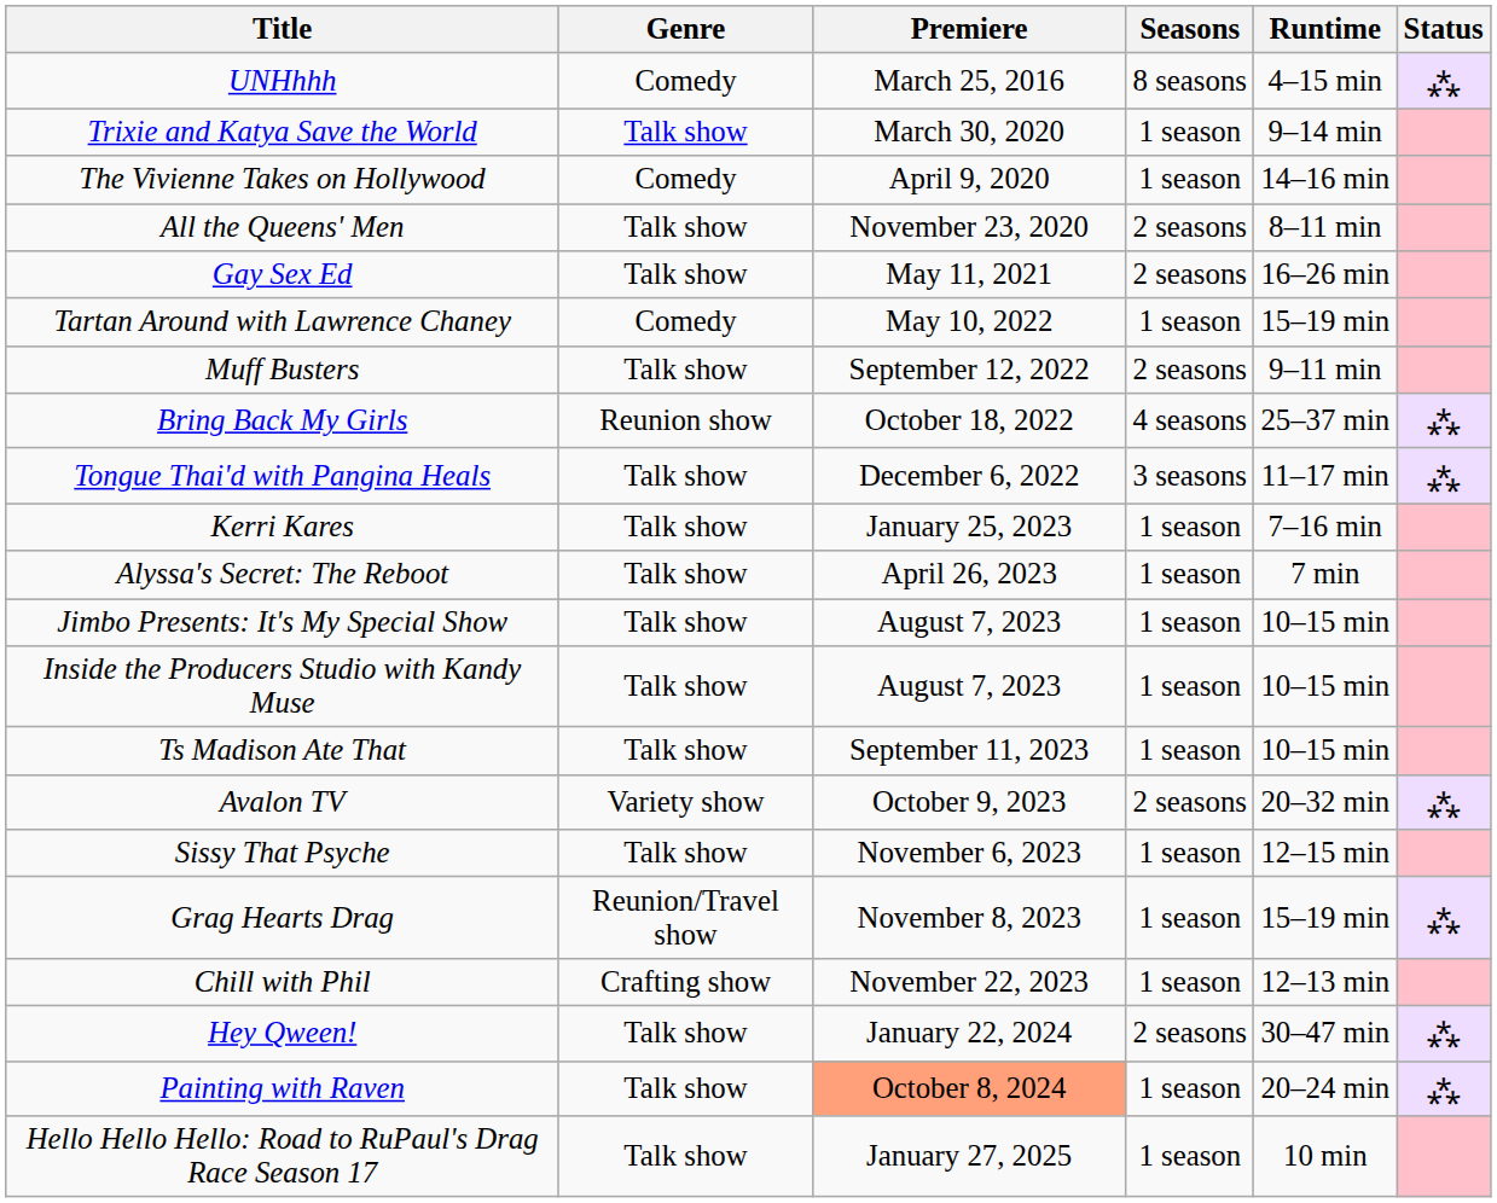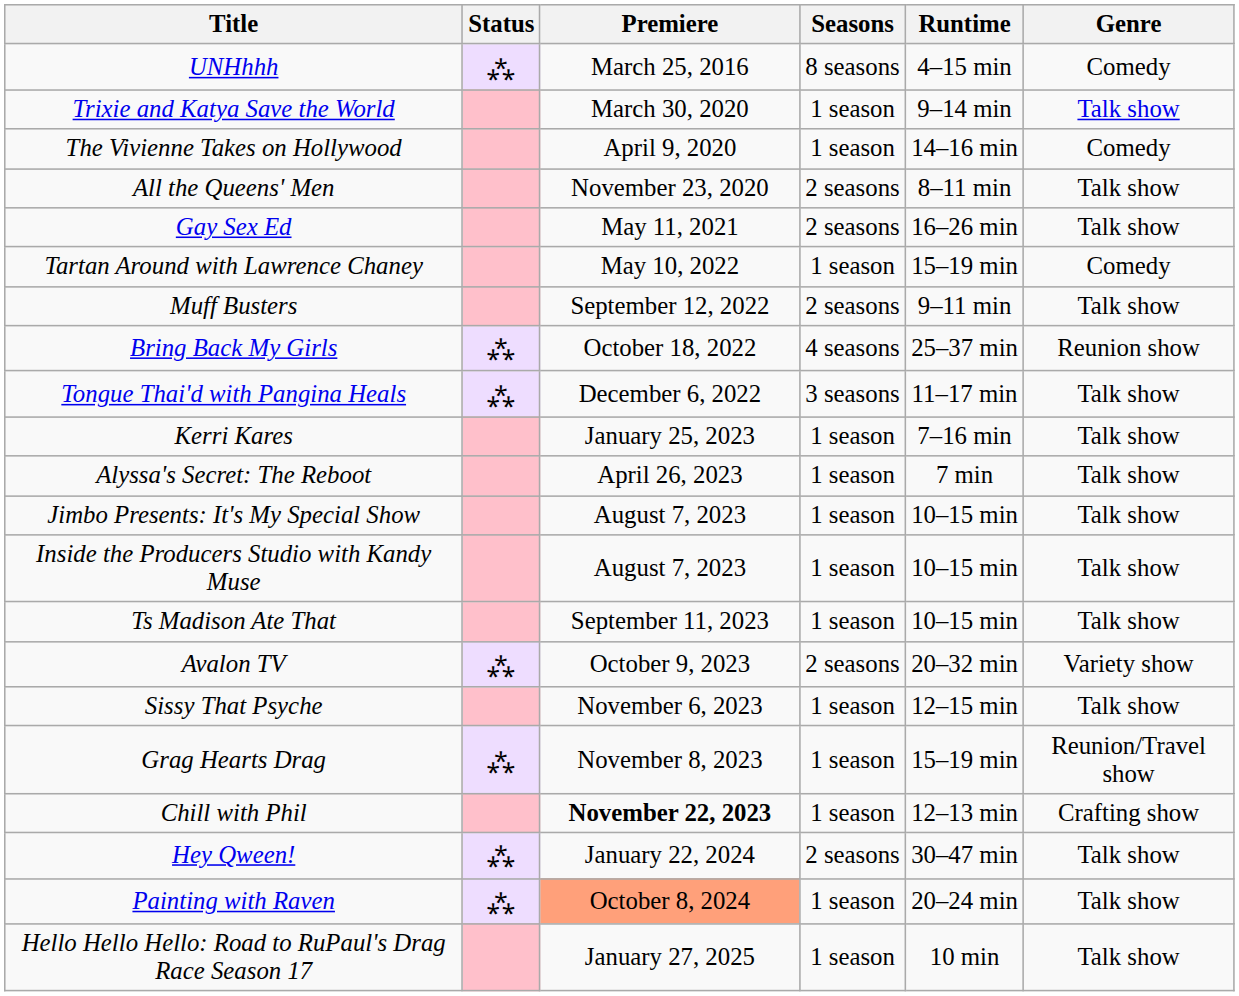columns swapped: Genre <-> Status
Chill with Phil | Premiere: normal -> bold
